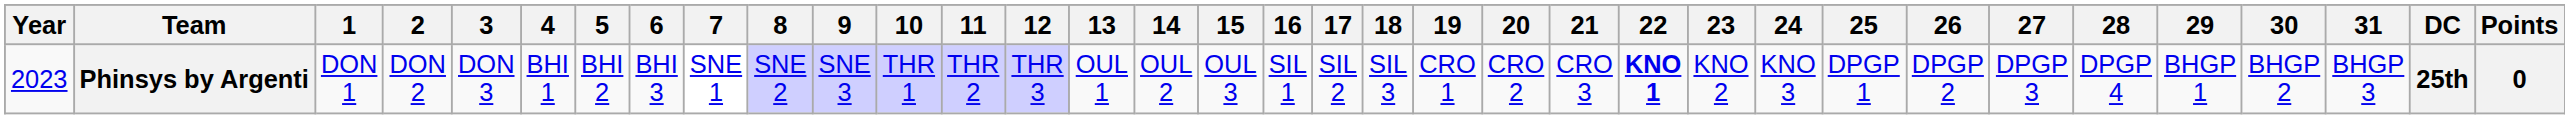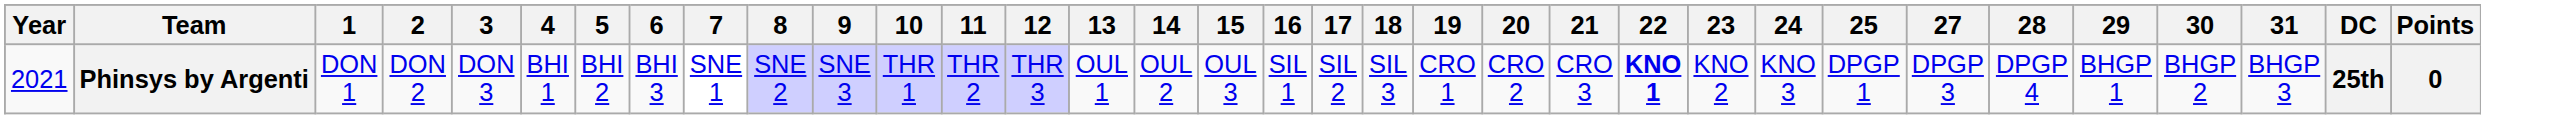- column: 26 | DPGP 2
Phinsys by Argenti | Year: 2023 -> 2021
